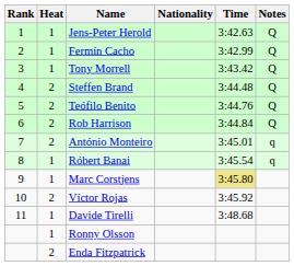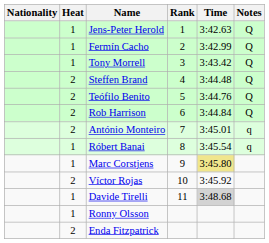columns swapped: Rank <-> Nationality
Davide Tirelli | Time: no background -> lightgrey background
